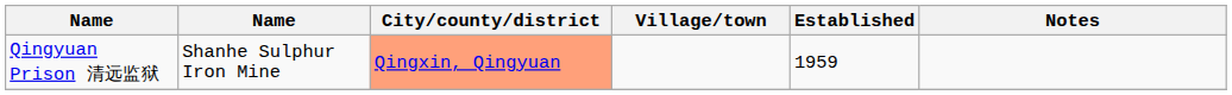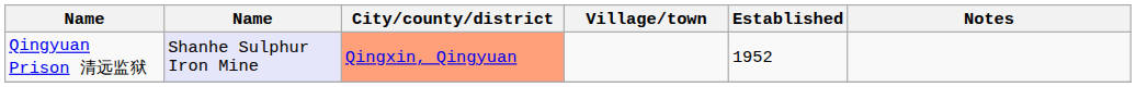Qingyuan Prison 清远监狱 | column 2: no background -> lavender background
Qingyuan Prison 清远监狱 | Established: 1959 -> 1952
